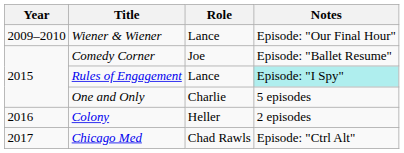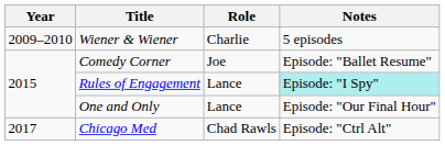Wiener & Wiener | Role: Lance -> Charlie
Wiener & Wiener | Notes: Episode: "Our Final Hour" -> 5 episodes
One and Only | Role: Charlie -> Lance
One and Only | Notes: 5 episodes -> Episode: "Our Final Hour"
- row: 2016 | Colony | Heller | 2 episodes
